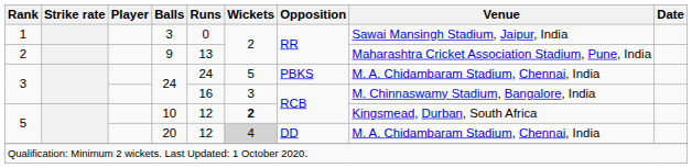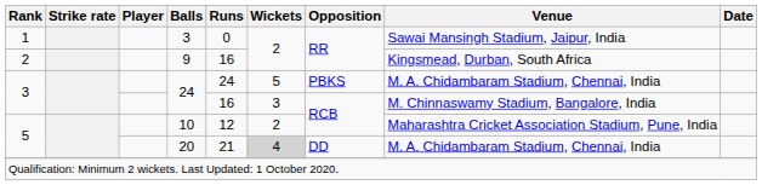9 | Runs: 13 -> 16
9 | Venue: Maharashtra Cricket Association Stadium, Pune, India -> Kingsmead, Durban, South Africa
10 | Wickets: bold -> normal
10 | Venue: Kingsmead, Durban, South Africa -> Maharashtra Cricket Association Stadium, Pune, India
20 | Runs: 12 -> 21
